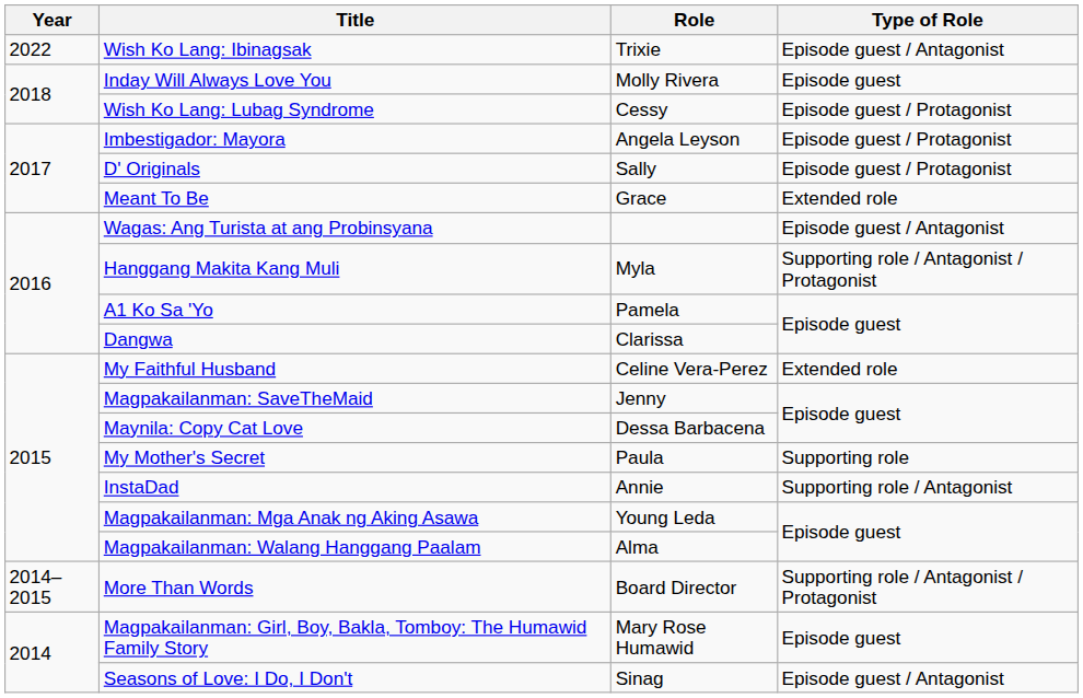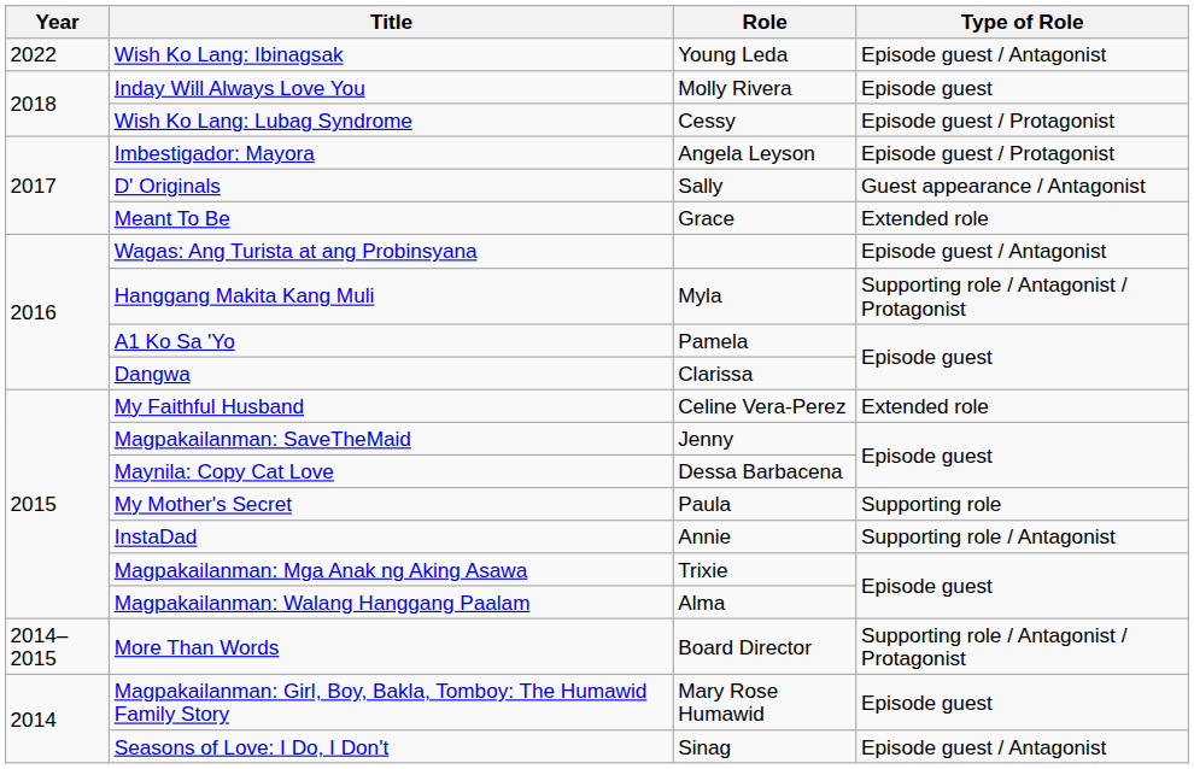Wish Ko Lang: Ibinagsak | Role: Trixie -> Young Leda
D' Originals | Type of Role: Episode guest / Protagonist -> Guest appearance / Antagonist
Magpakailanman: Mga Anak ng Aking Asawa | Role: Young Leda -> Trixie
